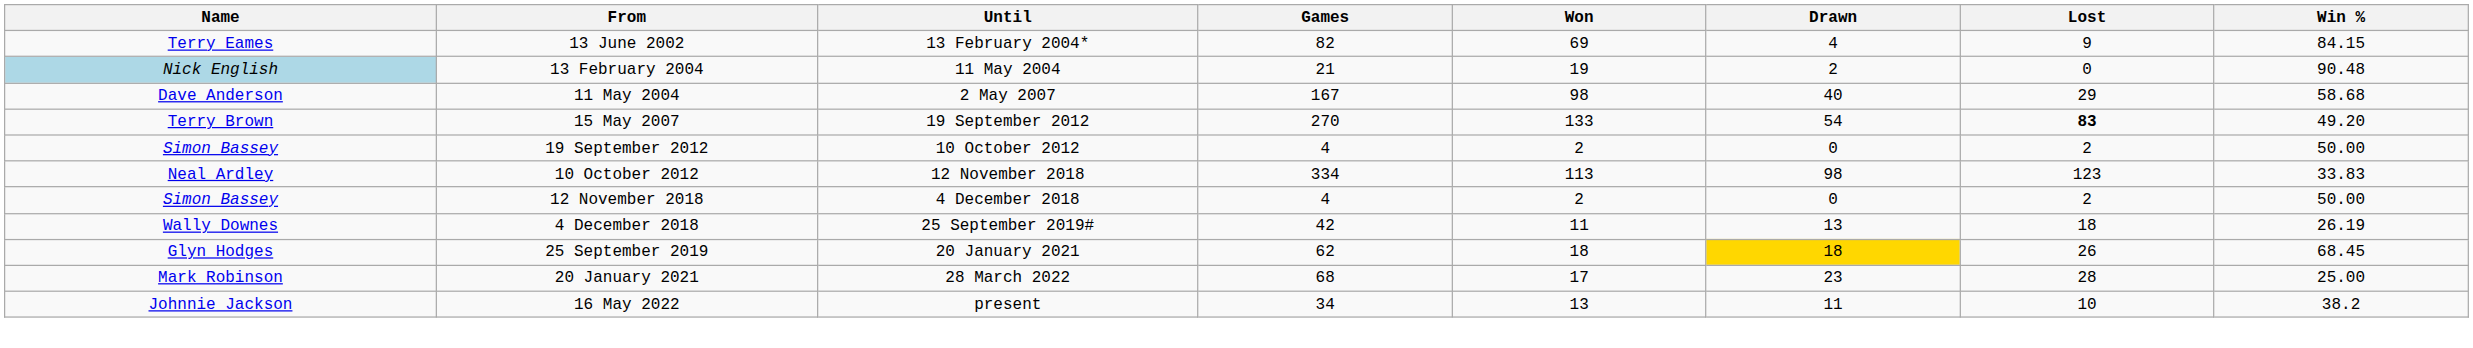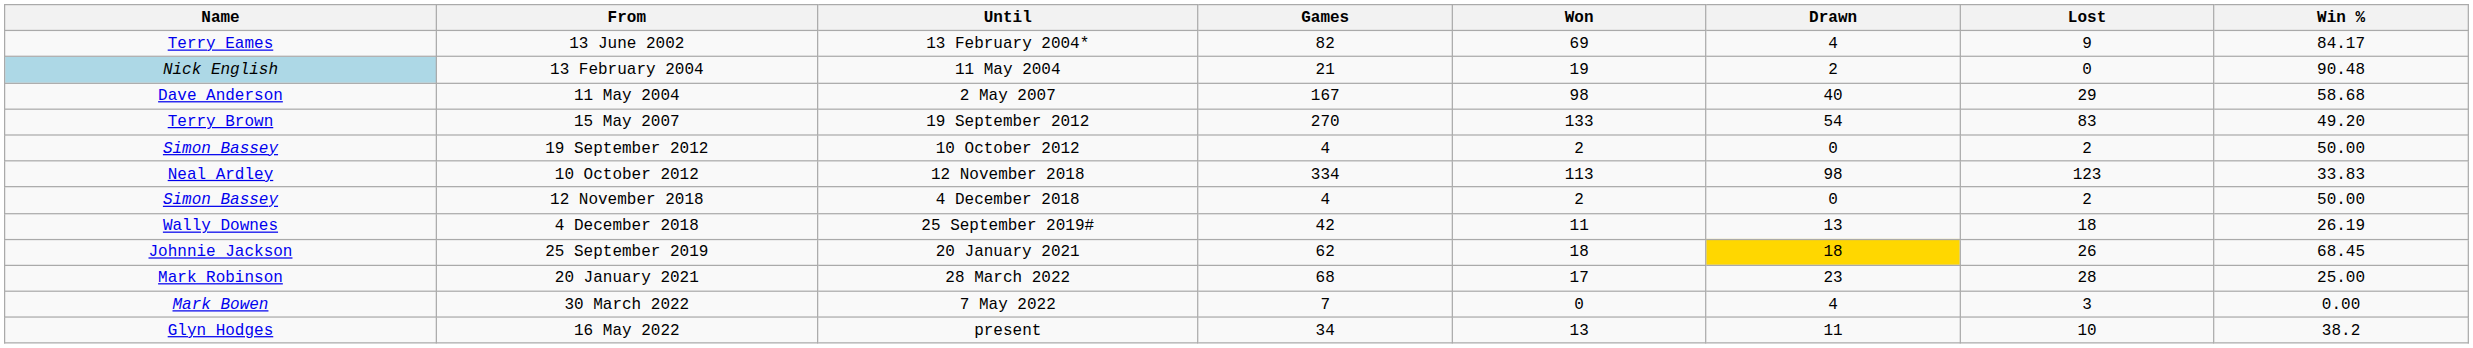13 June 2002 | Win %: 84.15 -> 84.17
15 May 2007 | Lost: bold -> normal
25 September 2019 | Name: Glyn Hodges -> Johnnie Jackson
+ row: Mark Bowen | 30 March 2022 | 7 May 2022 | 7 | 0 | 4 | 3 | 0.00
16 May 2022 | Name: Johnnie Jackson -> Glyn Hodges
